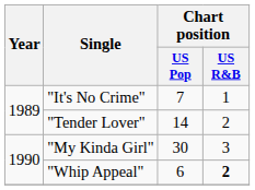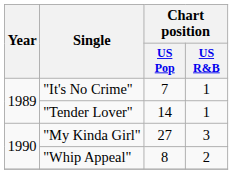"Tender Lover" | Chart position / US R&B: 2 -> 1
"My Kinda Girl" | Chart position / US Pop: 30 -> 27
"Whip Appeal" | Chart position / US Pop: 6 -> 8
"Whip Appeal" | Chart position / US R&B: bold -> normal
